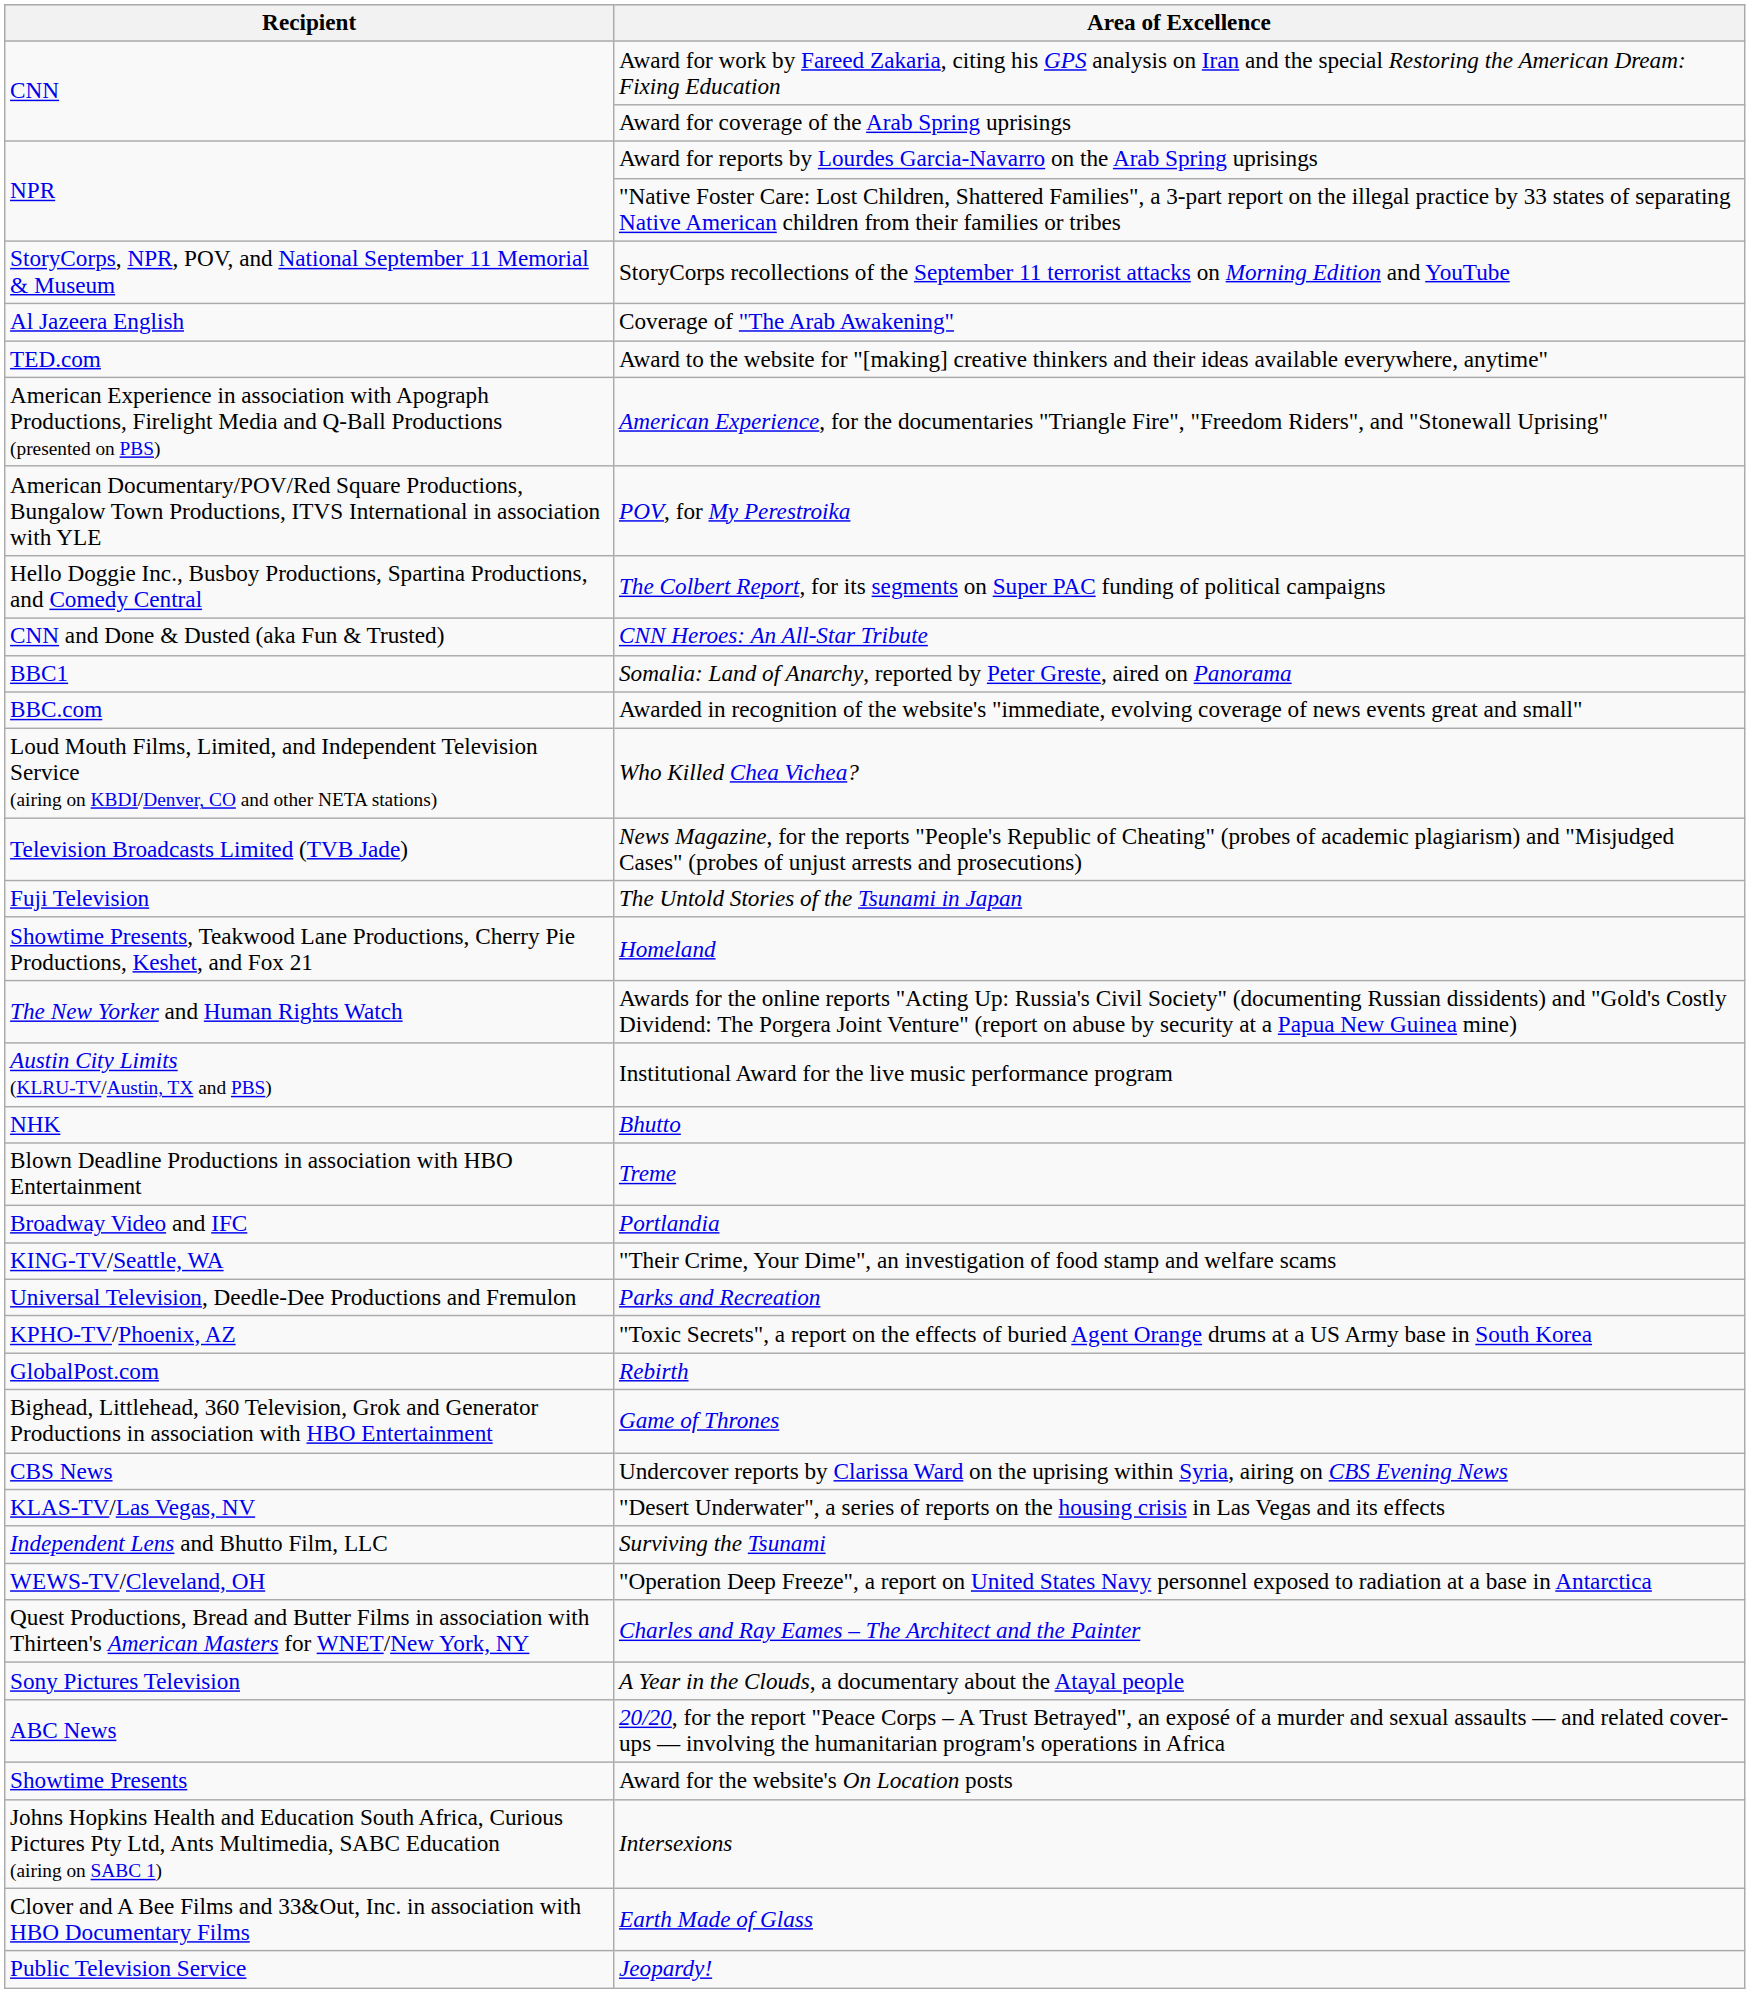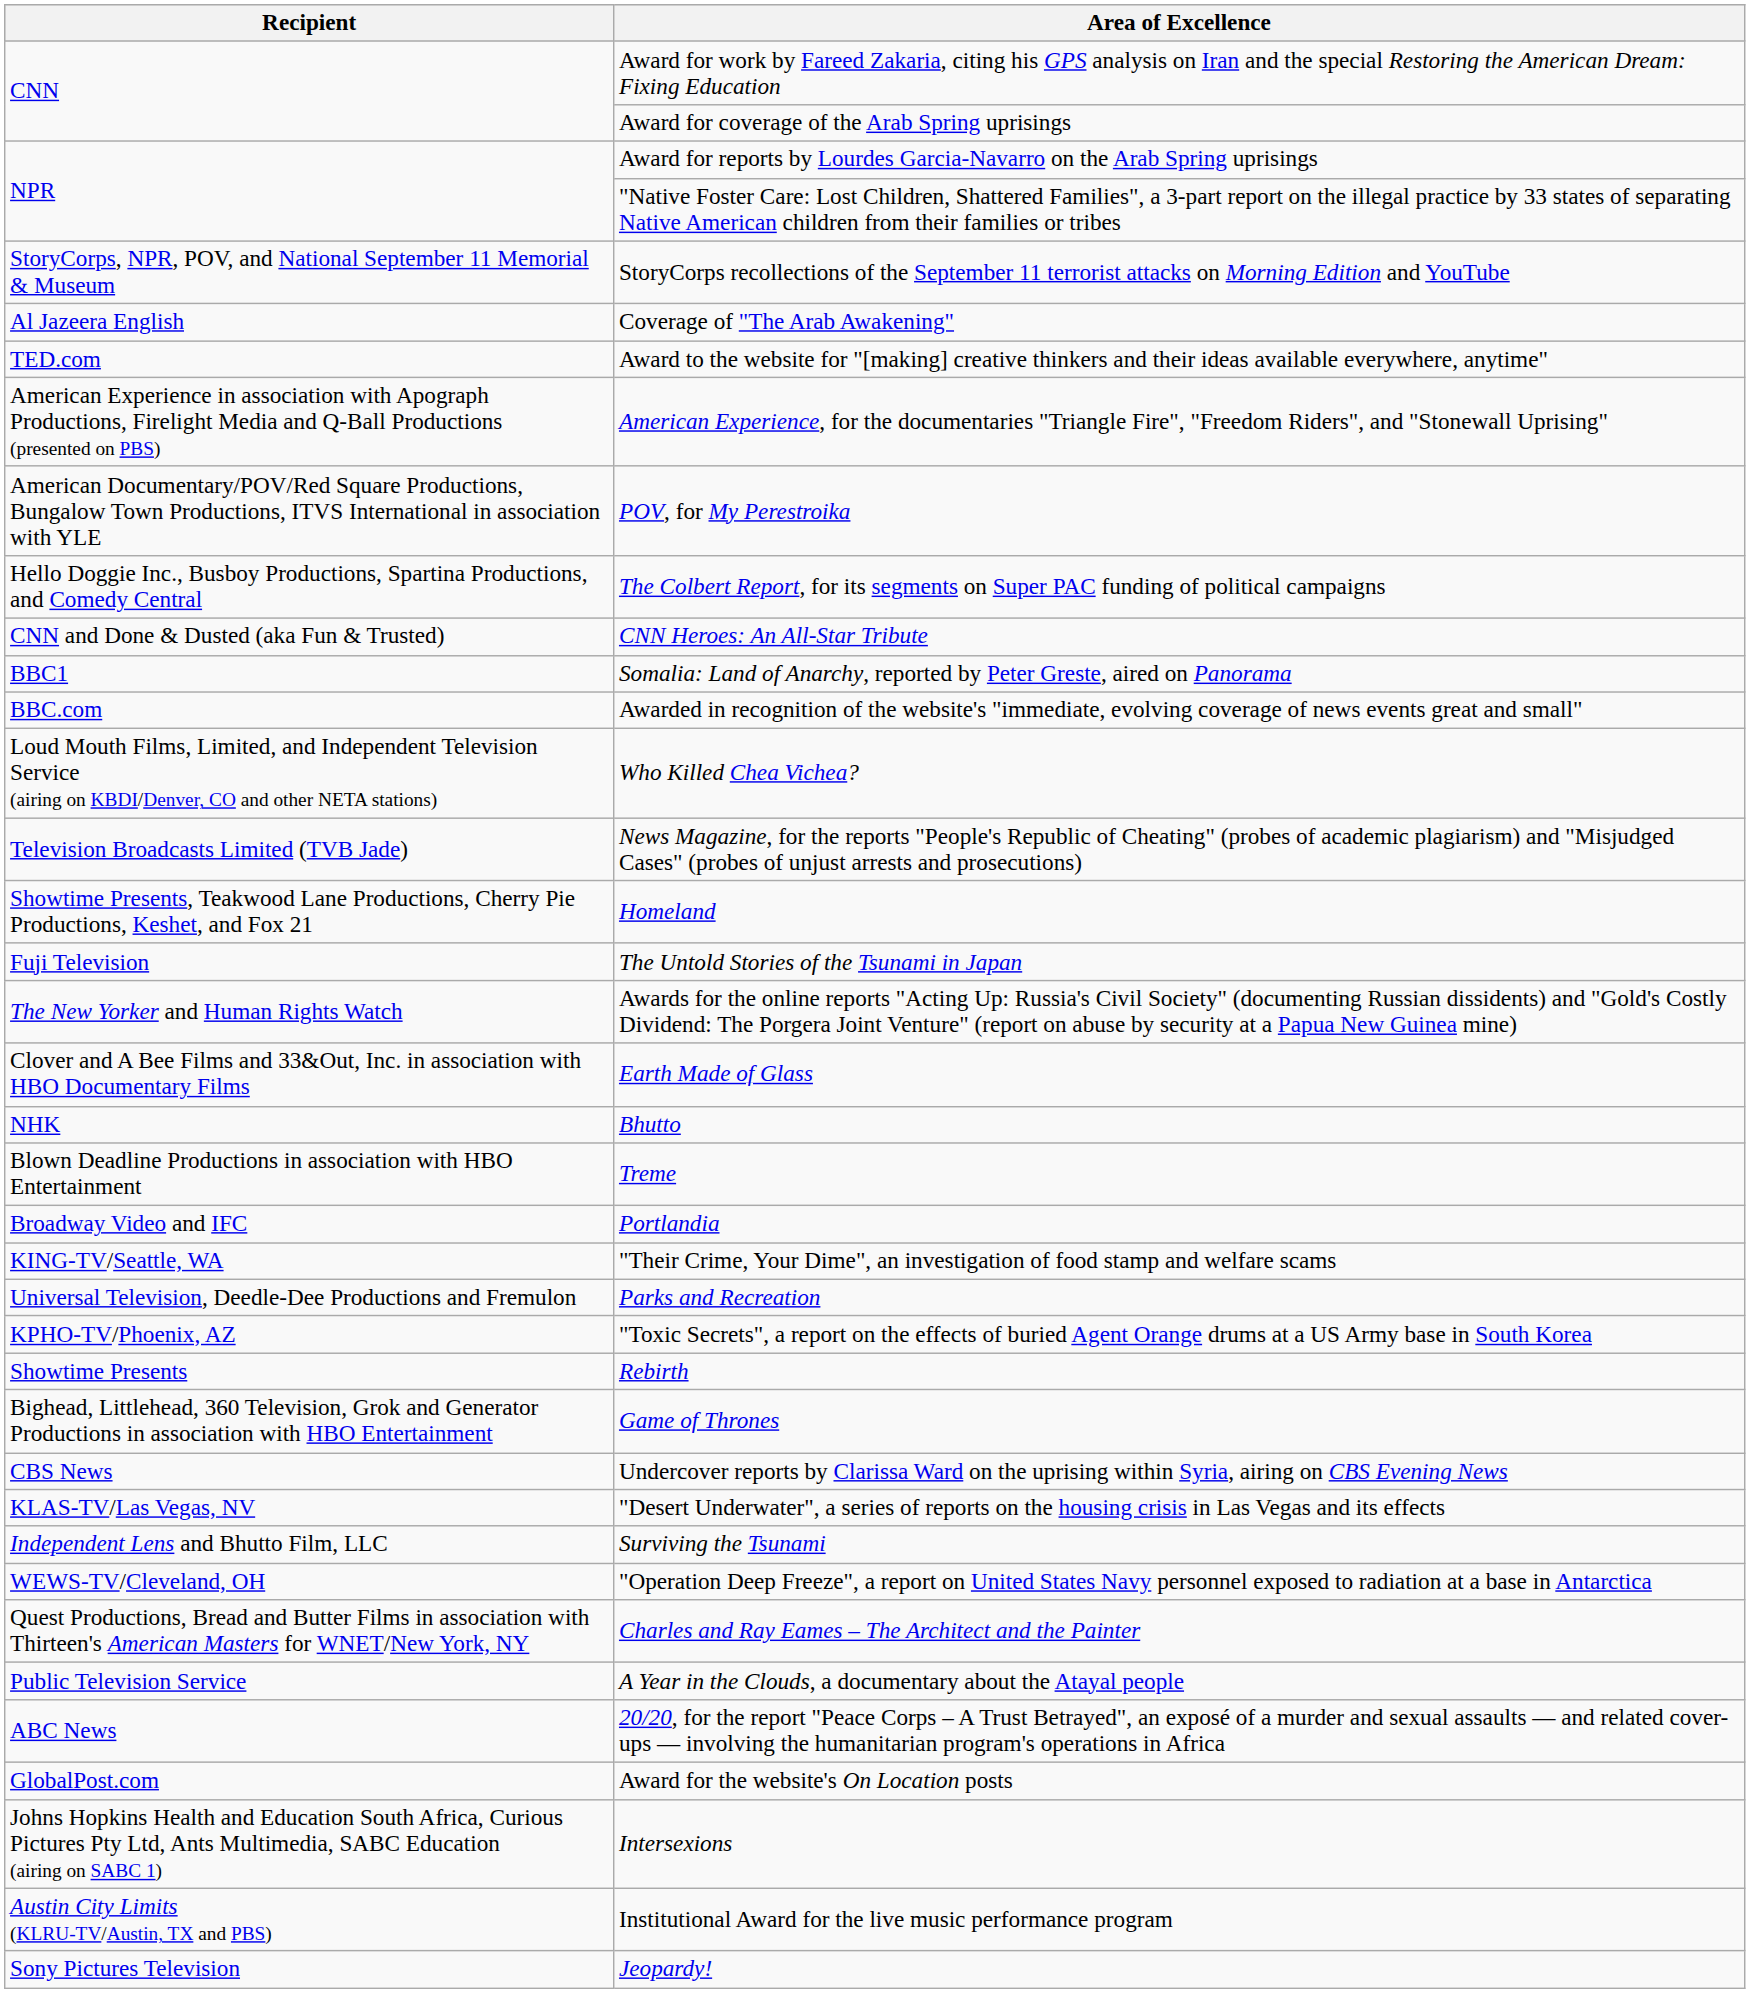rows swapped: Homeland <-> The Untold Stories of the Tsunami in Japan
rows swapped: Earth Made of Glass <-> Institutional Award for the live music performance program
Rebirth | Recipient: GlobalPost.com -> Showtime Presents
A Year in the Clouds, a documentary about the Atayal people | Recipient: Sony Pictures Television -> Public Television Service
Award for the website's On Location posts | Recipient: Showtime Presents -> GlobalPost.com
Jeopardy! | Recipient: Public Television Service -> Sony Pictures Television
